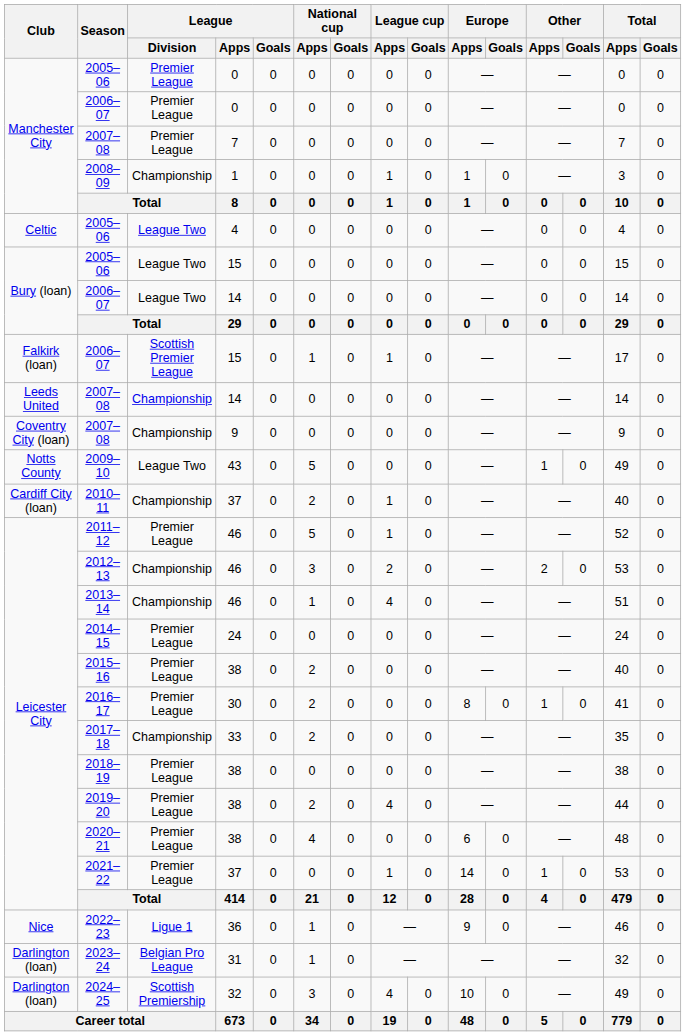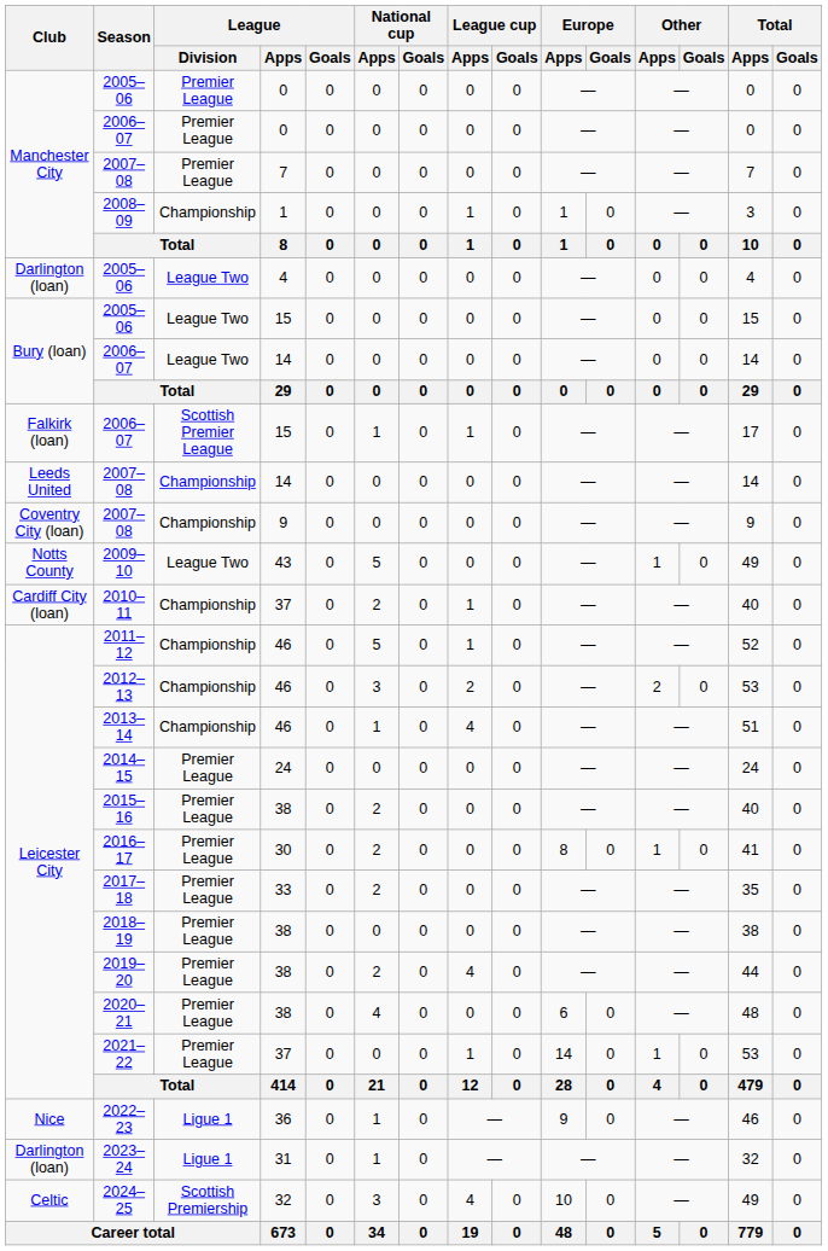2005–06 / 4 | Club: Celtic -> Darlington (loan)
2011–12 | League / Division: Premier League -> Championship
2017–18 | League / Division: Championship -> Premier League
2023–24 | League / Division: Belgian Pro League -> Ligue 1
2024–25 | Club: Darlington (loan) -> Celtic
